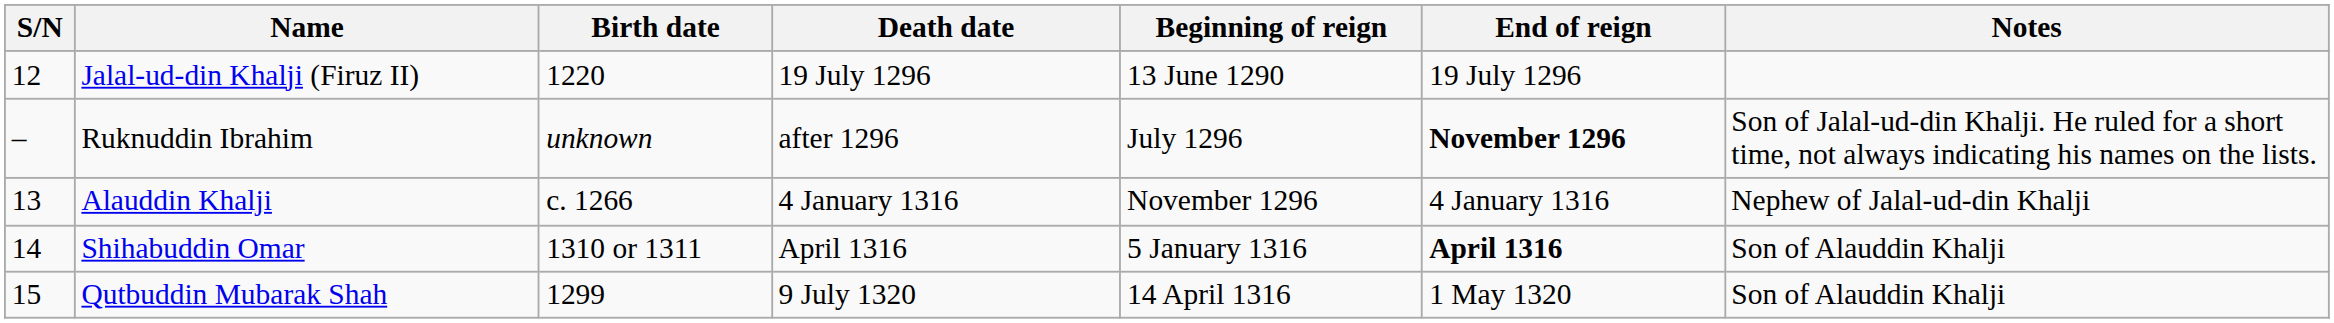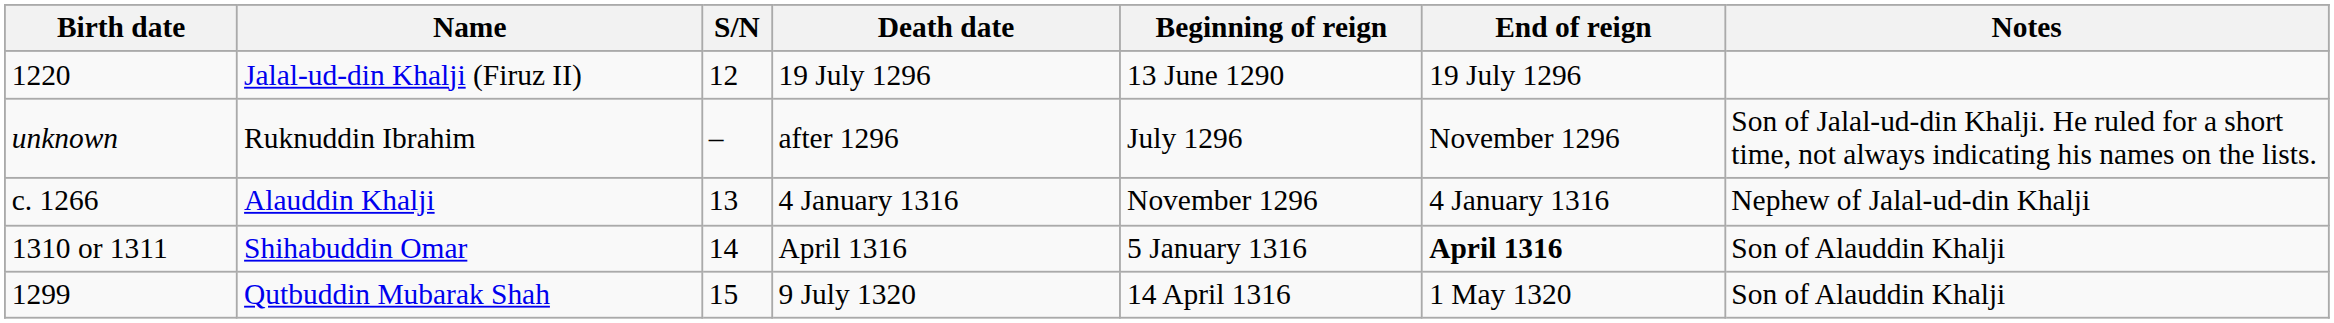columns swapped: S/N <-> Birth date
Ruknuddin Ibrahim | End of reign: bold -> normal
